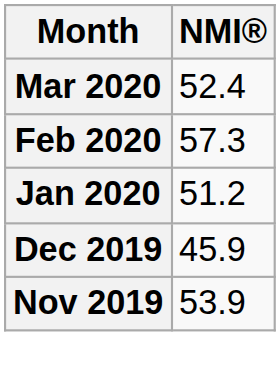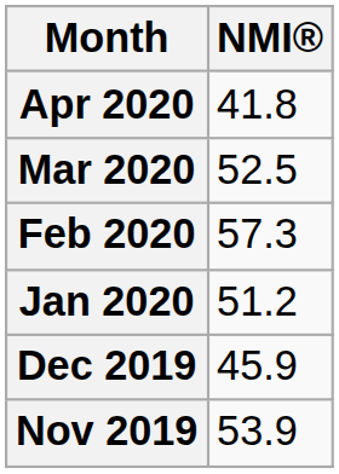+ row: Apr 2020 | 41.8
Mar 2020 | NMI®: 52.4 -> 52.5
